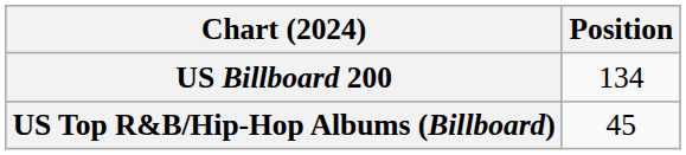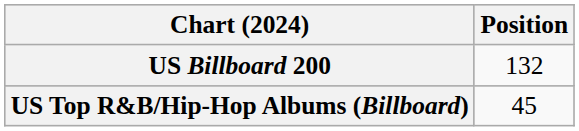US Billboard 200 | Position: 134 -> 132
